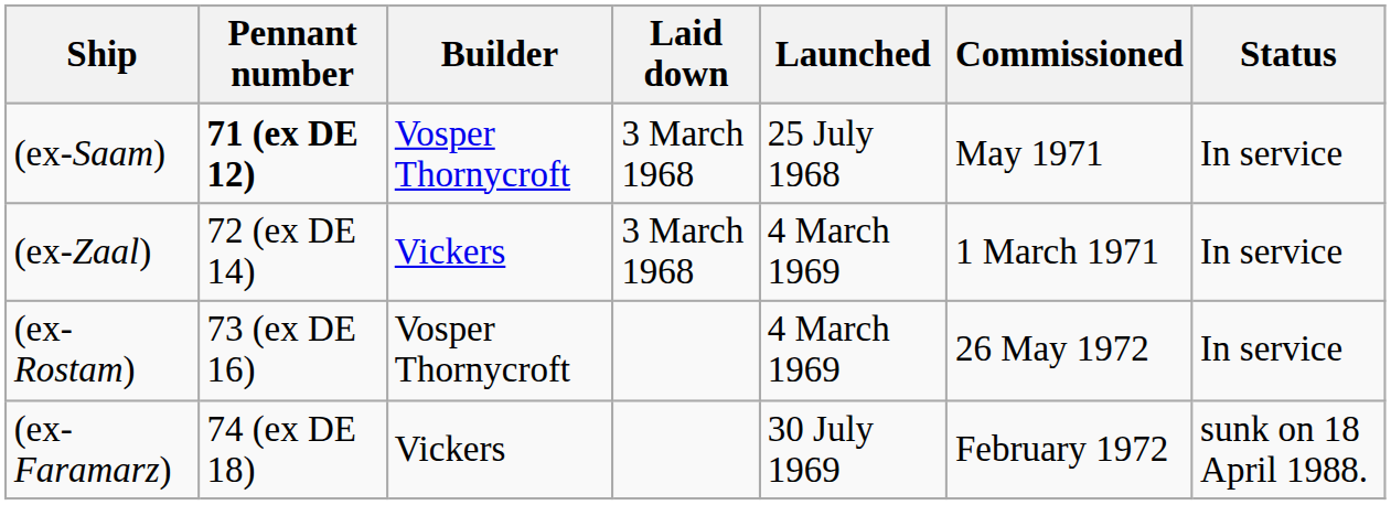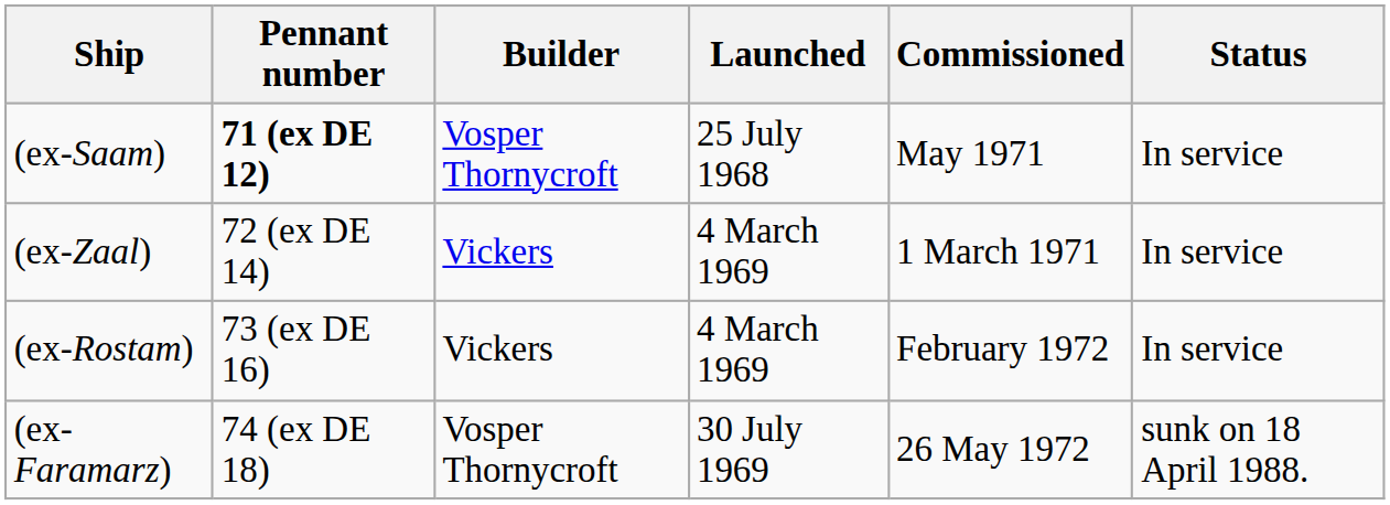- column: Laid down | 3 March 1968 | 3 March 1968
(ex-Rostam) | Builder: Vosper Thornycroft -> Vickers
(ex-Rostam) | Commissioned: 26 May 1972 -> February 1972
(ex-Faramarz) | Builder: Vickers -> Vosper Thornycroft
(ex-Faramarz) | Commissioned: February 1972 -> 26 May 1972
